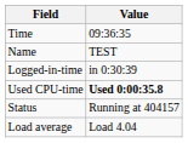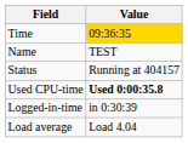Time | Value: no background -> gold background
rows swapped: Status <-> Logged-in-time
